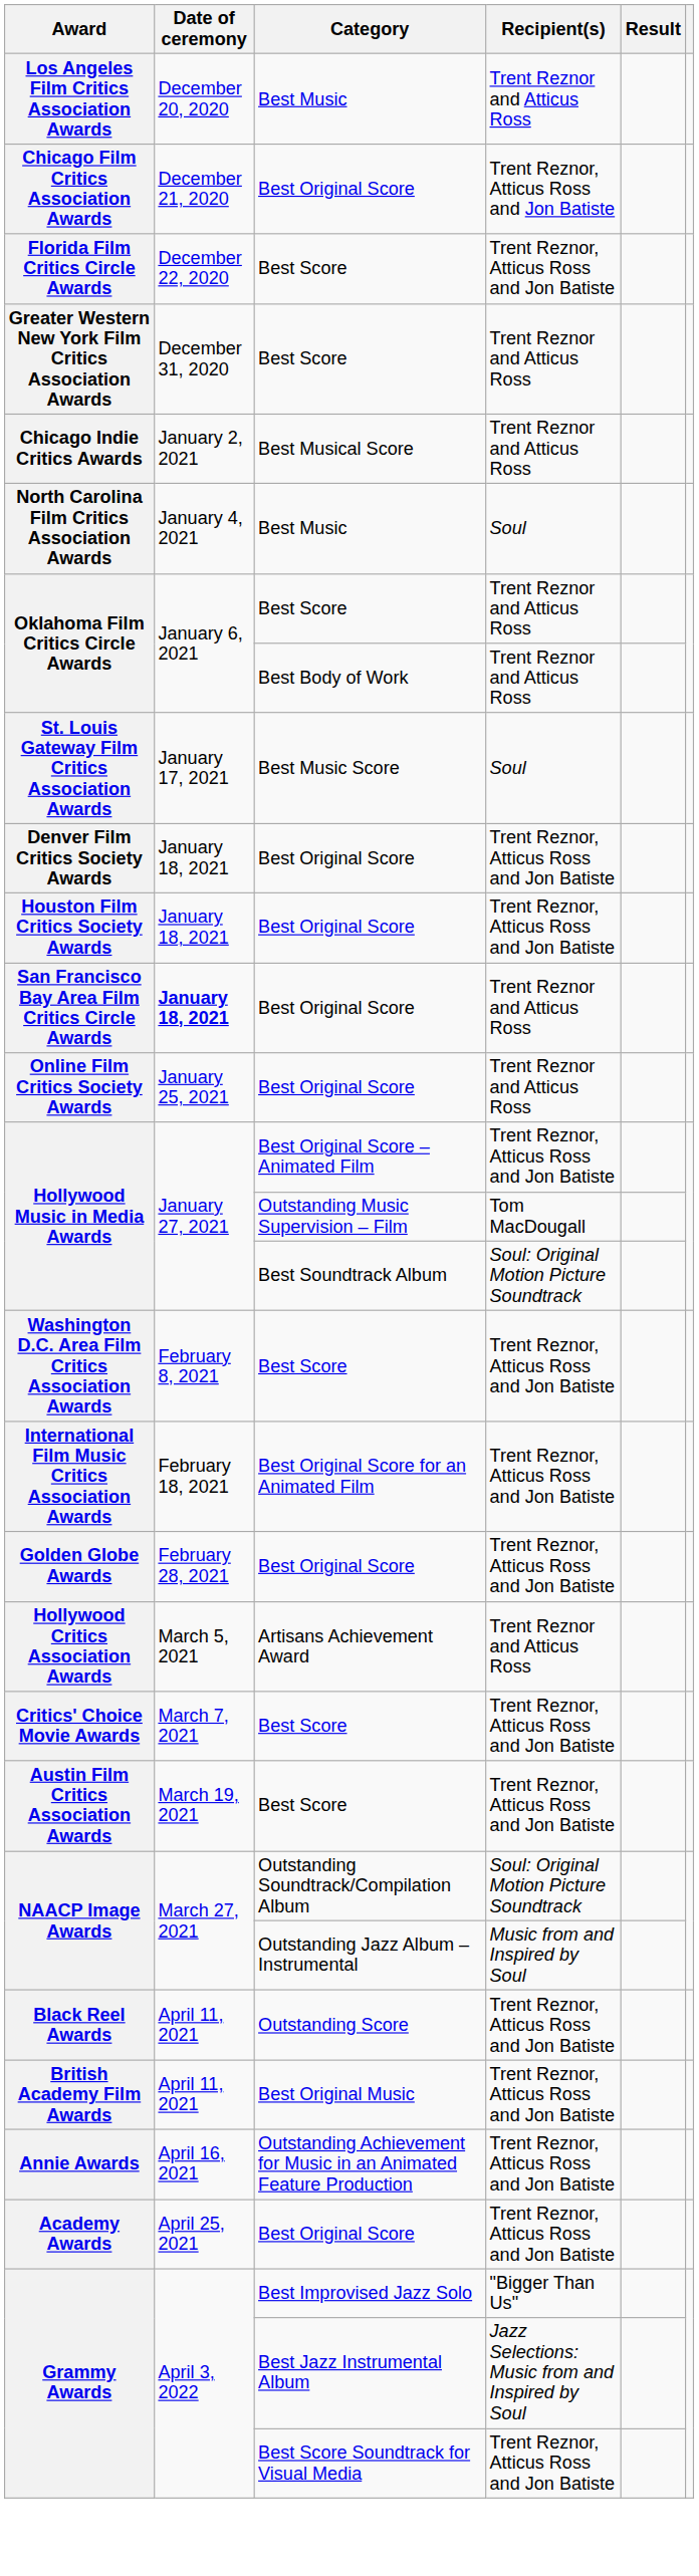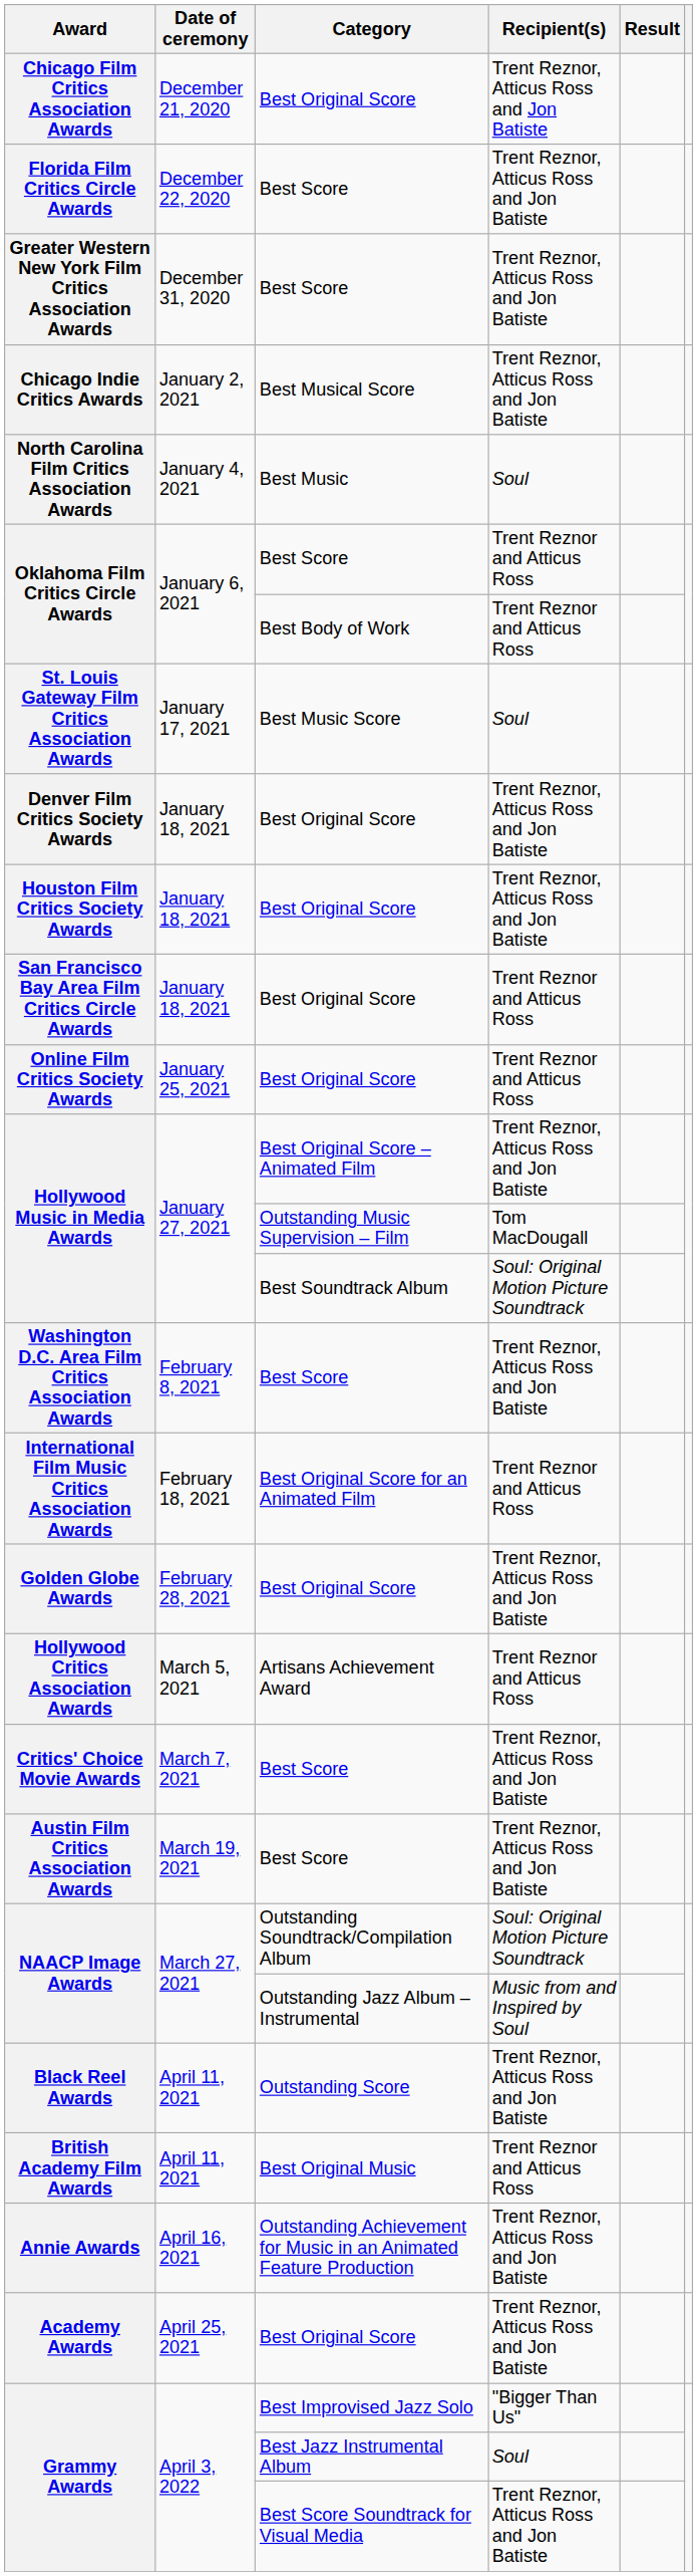- row: Los Angeles Film Critics Association Awards | December 20, 2020 | Best Music | Trent Reznor and Atticus Ross
Greater Western New York Film Critics Association Awards | Recipient(s): Trent Reznor and Atticus Ross -> Trent Reznor, Atticus Ross and Jon Batiste
Chicago Indie Critics Awards | Recipient(s): Trent Reznor and Atticus Ross -> Trent Reznor, Atticus Ross and Jon Batiste
San Francisco Bay Area Film Critics Circle Awards | Date of ceremony: bold -> normal
International Film Music Critics Association Awards | Recipient(s): Trent Reznor, Atticus Ross and Jon Batiste -> Trent Reznor and Atticus Ross
British Academy Film Awards | Recipient(s): Trent Reznor, Atticus Ross and Jon Batiste -> Trent Reznor and Atticus Ross
Grammy Awards / Best Jazz Instrumental Album | Recipient(s): Jazz Selections: Music from and Inspired by Soul -> Soul
